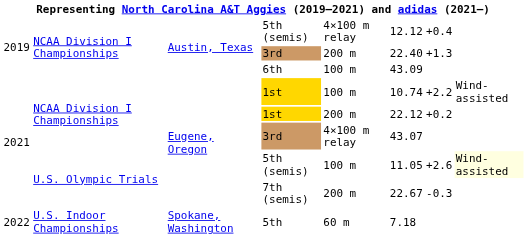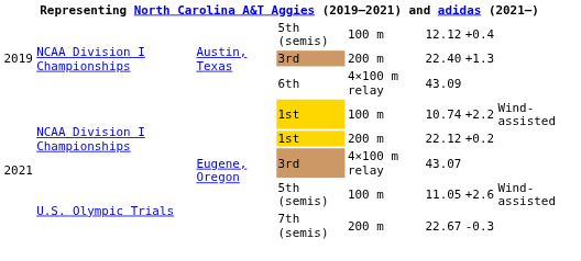2019 / 5th (semis) | column 5: 4×100 m relay -> 100 m
6th | column 5: 100 m -> 4×100 m relay
2021 / 5th (semis) | column 8: lightyellow background -> no background
- row: 2022 | U.S. Indoor Championships | Spokane, Washington | 5th | 60 m | 7.18
